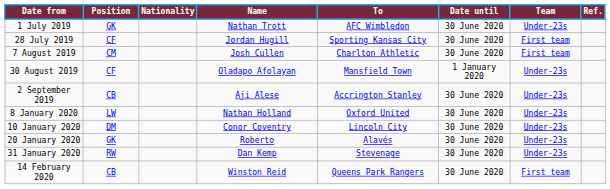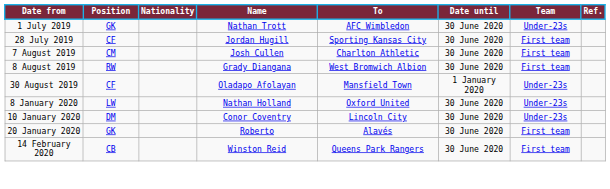+ row: 8 August 2019 | RW | Grady Diangana | West Bromwich Albion | 30 June 2020 | First team
- row: 2 September 2019 | CB | Aji Alese | Accrington Stanley | 30 June 2020 | Under-23s
20 January 2020 | Team: Under-23s -> First team
- row: 31 January 2020 | RW | Dan Kemp | Stevenage | 30 June 2020 | Under-23s
